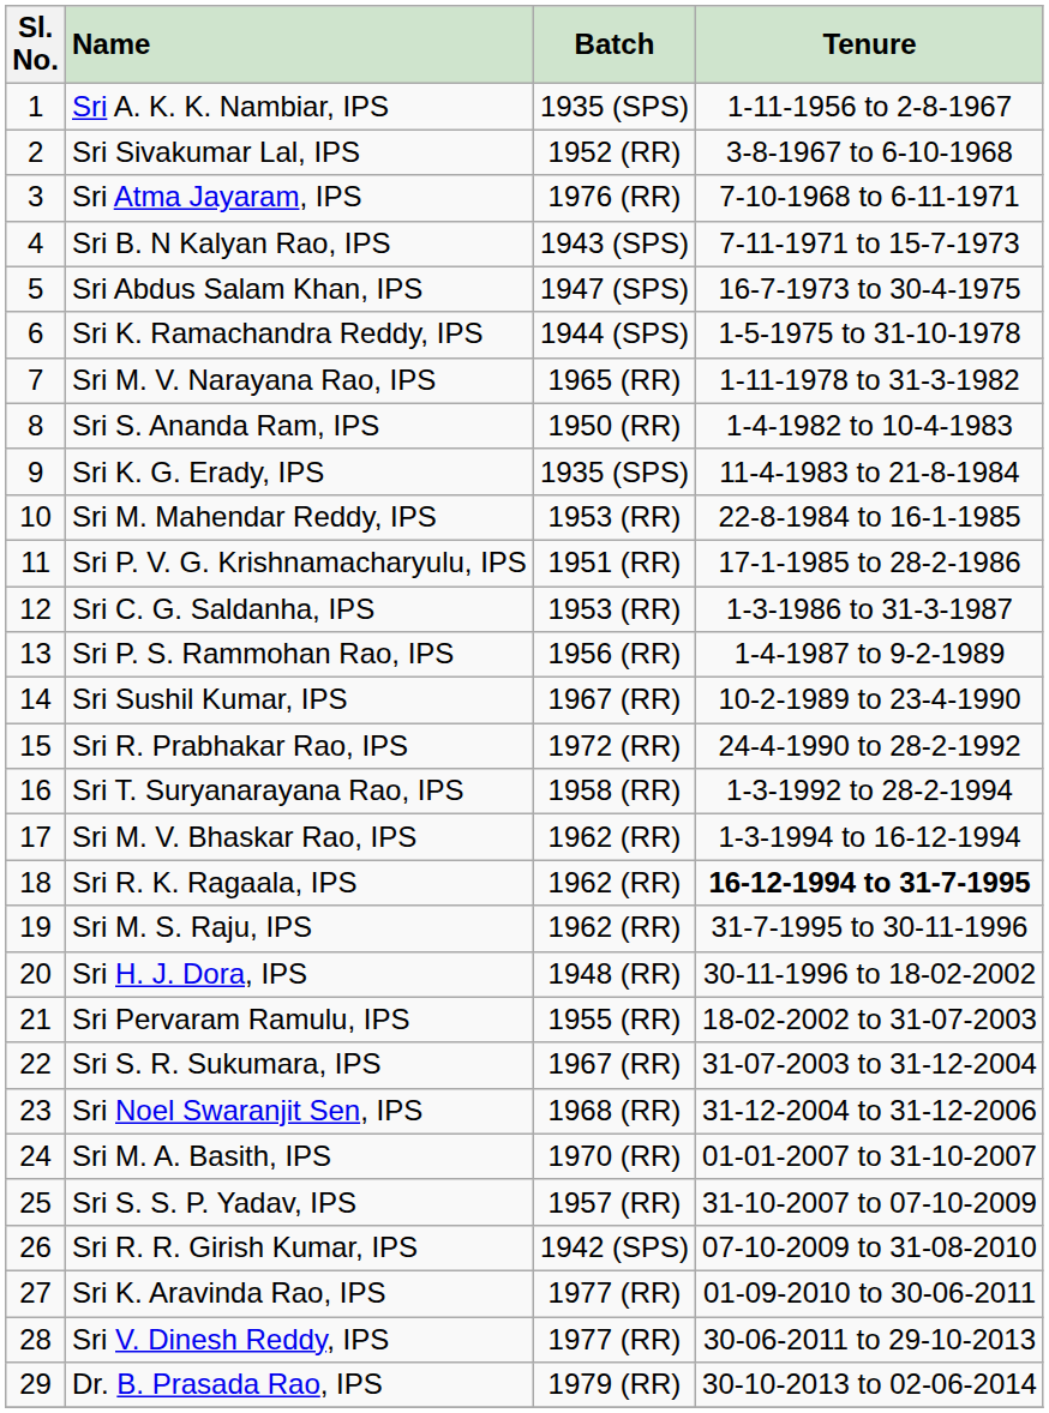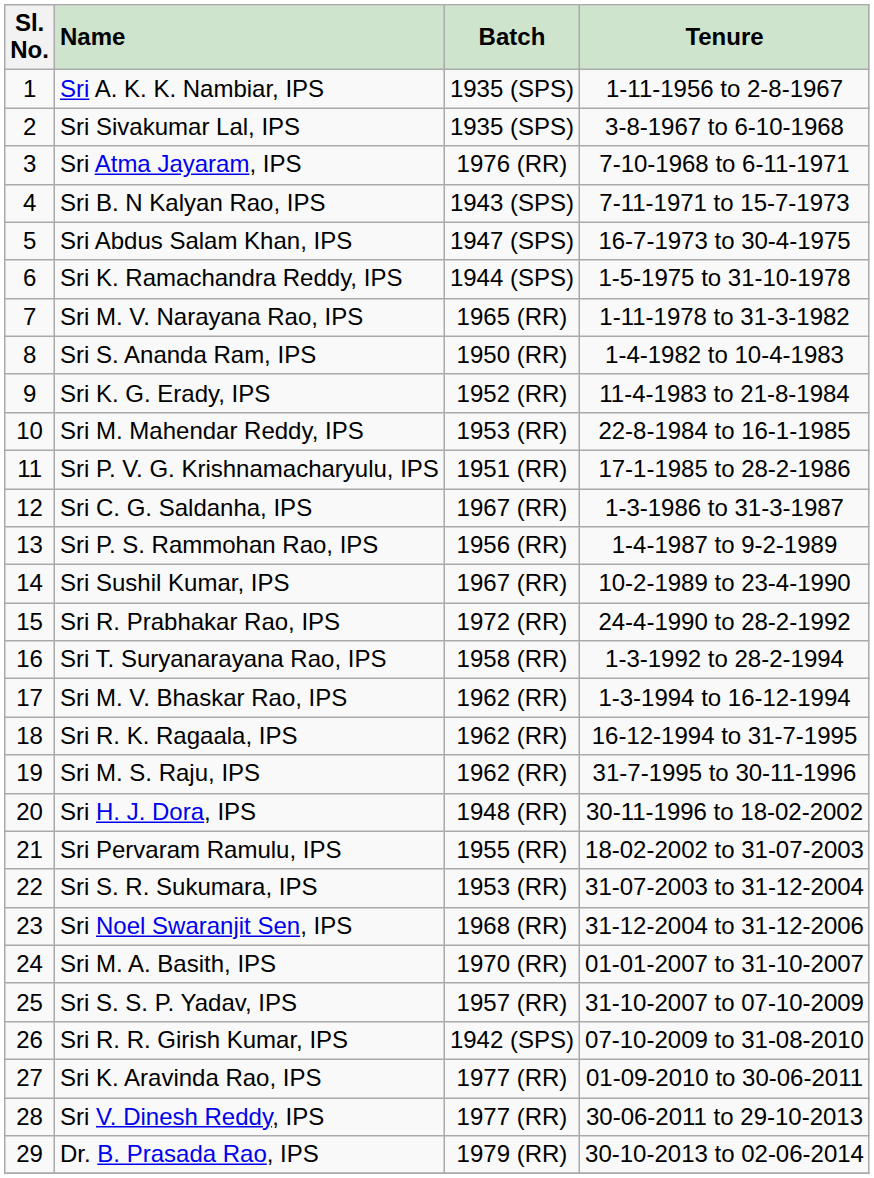Sri Sivakumar Lal, IPS | column 3: 1952 (RR) -> 1935 (SPS)
Sri K. G. Erady, IPS | column 3: 1935 (SPS) -> 1952 (RR)
Sri C. G. Saldanha, IPS | column 3: 1953 (RR) -> 1967 (RR)
Sri R. K. Ragaala, IPS | column 4: bold -> normal
Sri S. R. Sukumara, IPS | column 3: 1967 (RR) -> 1953 (RR)
